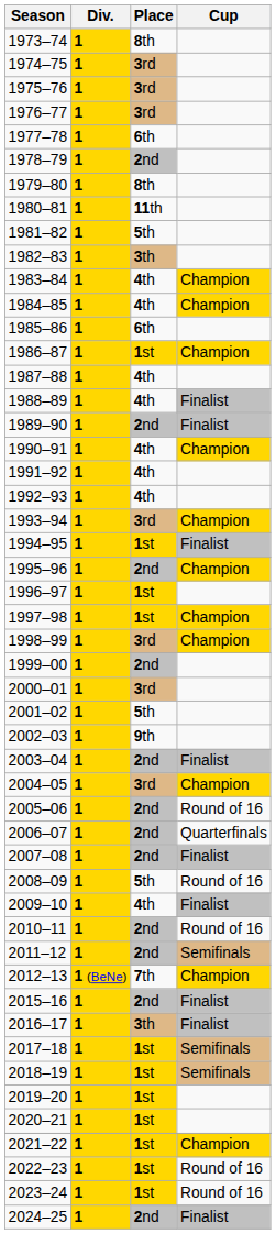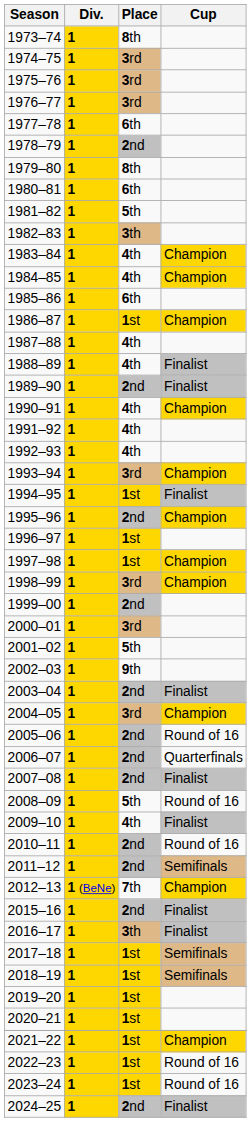1980–81 | Place: 11th -> 6th
